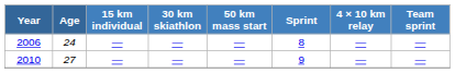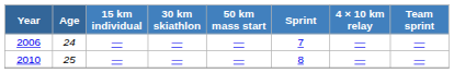2006 | Sprint: 8 -> 7
2010 | Age: 27 -> 25
2010 | Sprint: 9 -> 8
